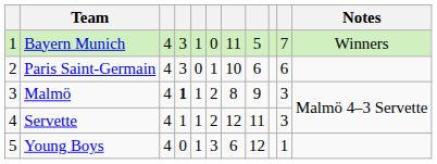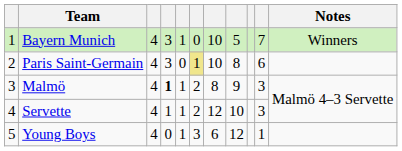Bayern Munich | column 7: 11 -> 10
Paris Saint-Germain | column 6: no background -> khaki background
Paris Saint-Germain | column 8: 6 -> 8
Servette | column 8: 11 -> 10
